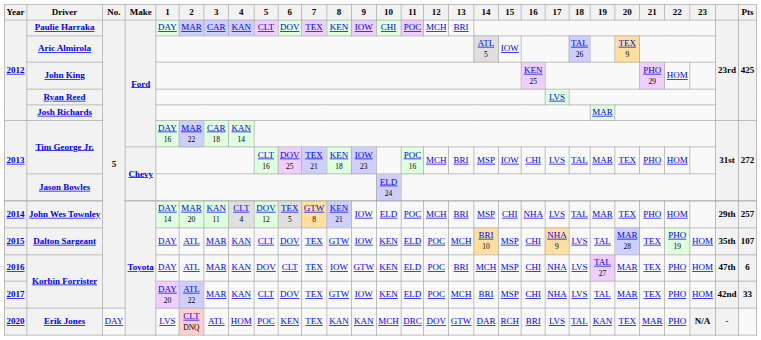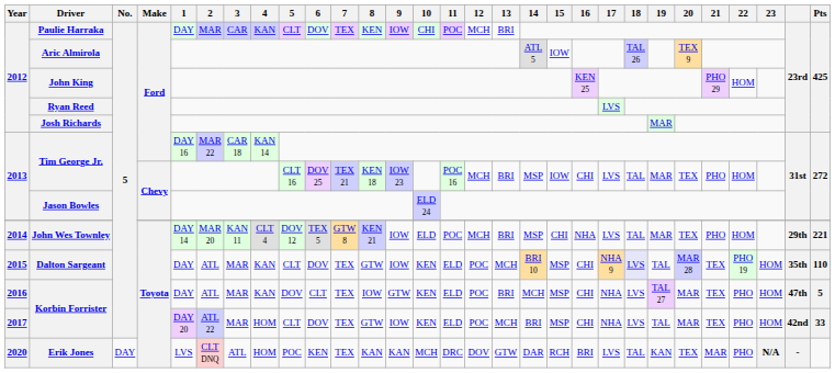John Wes Townley | Pts: 257 -> 221
Dalton Sargeant | 18: no background -> lavender background
Dalton Sargeant | Pts: 107 -> 110
2016 / Korbin Forrister | Pts: 6 -> 5
2017 / Korbin Forrister | 4: KAN -> HOM
